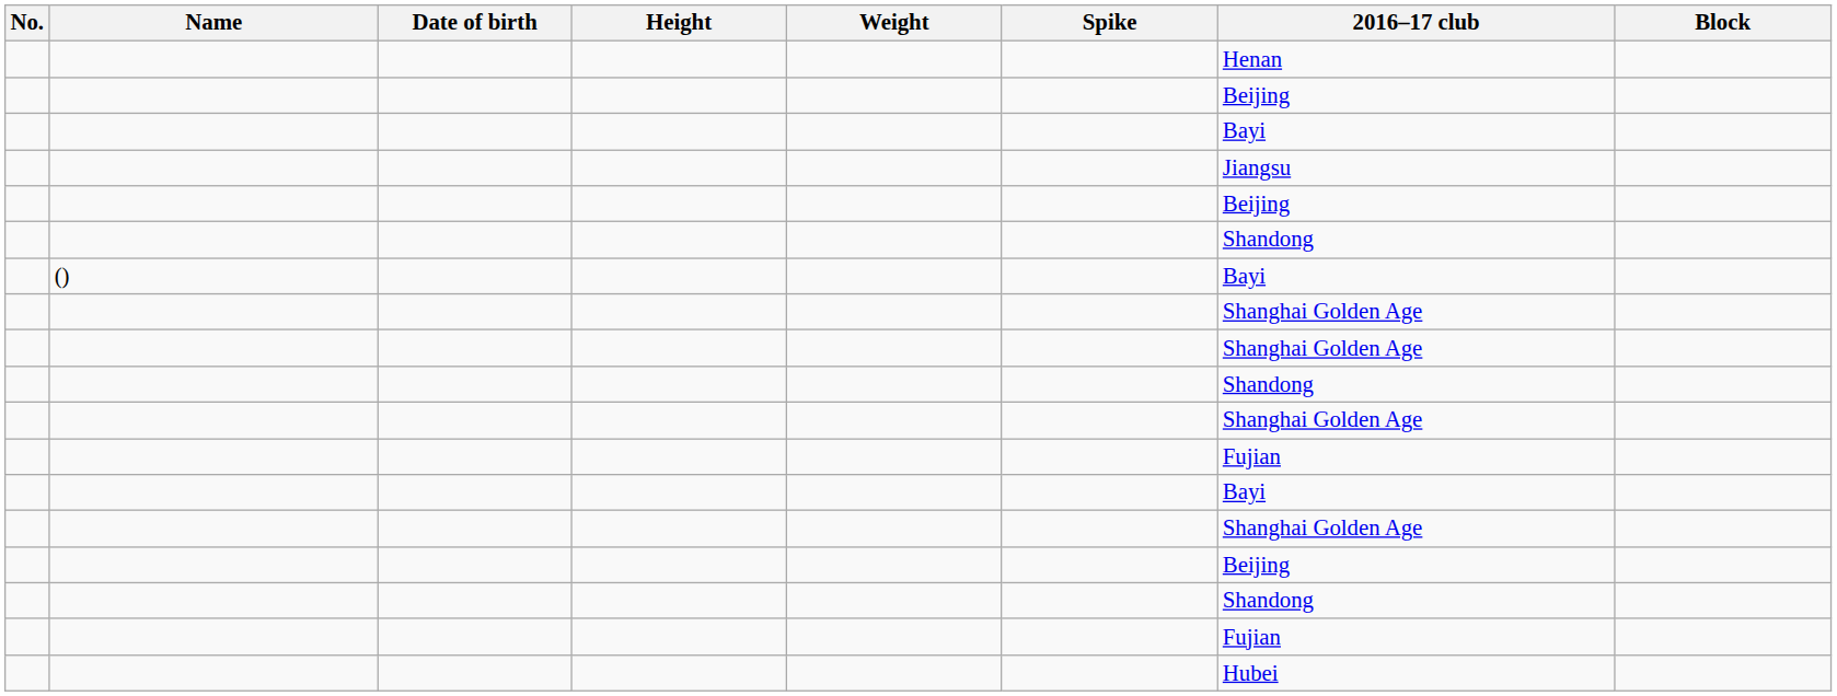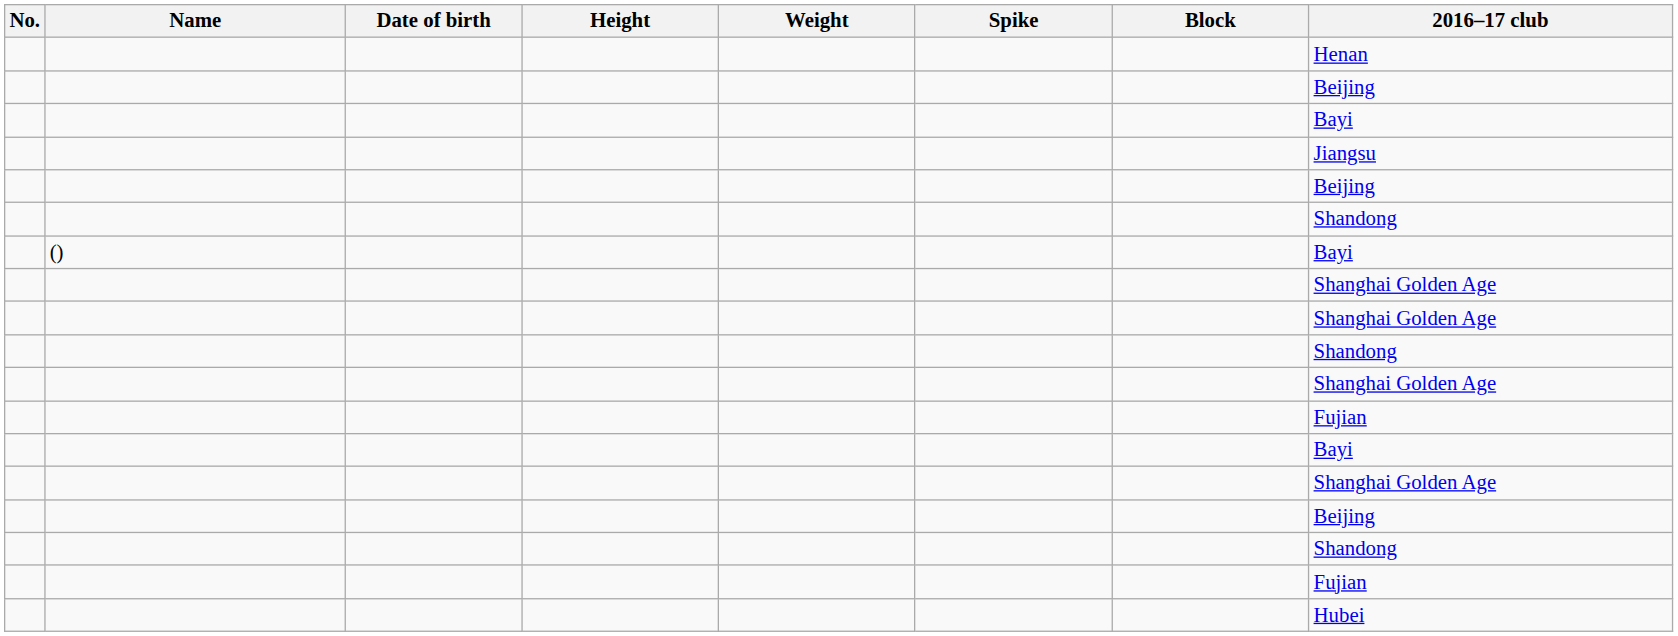columns swapped: Block <-> 2016–17 club
